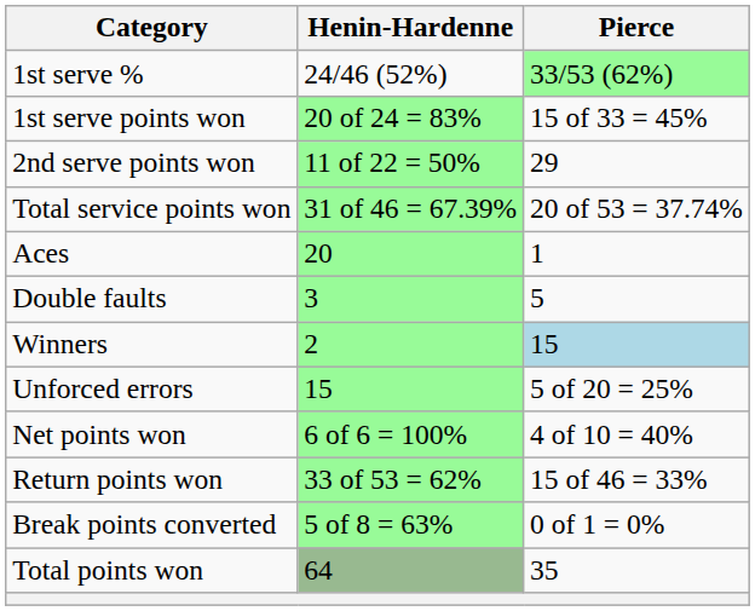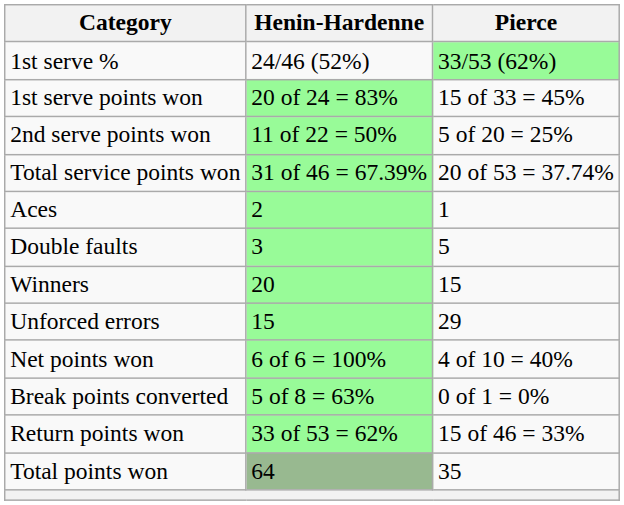2nd serve points won | Pierce: 29 -> 5 of 20 = 25%
Aces | Henin-Hardenne: 20 -> 2
Winners | Henin-Hardenne: 2 -> 20
Winners | Pierce: lightblue background -> no background
Unforced errors | Pierce: 5 of 20 = 25% -> 29
rows swapped: Break points converted <-> Return points won
